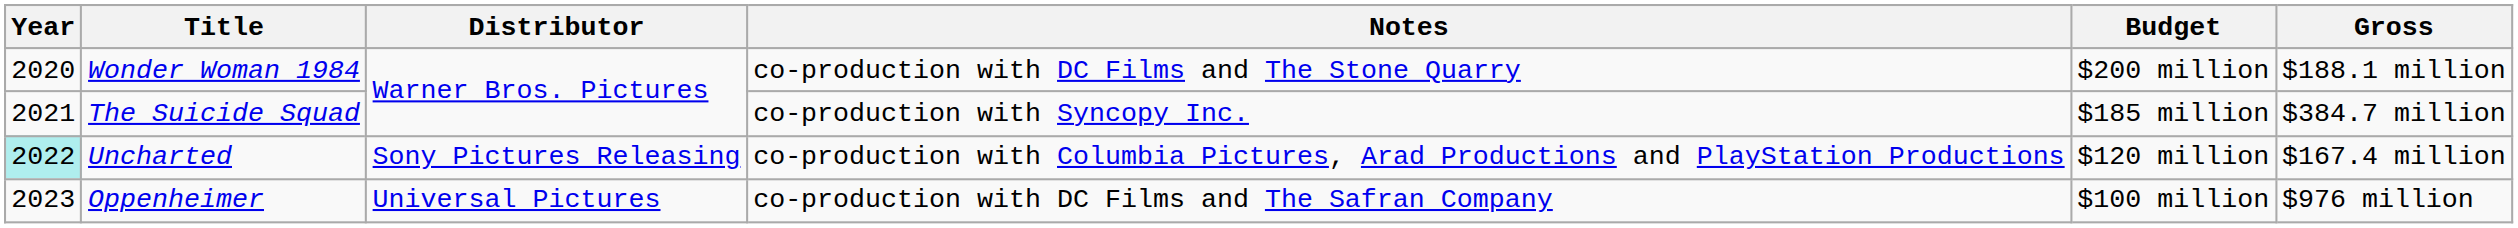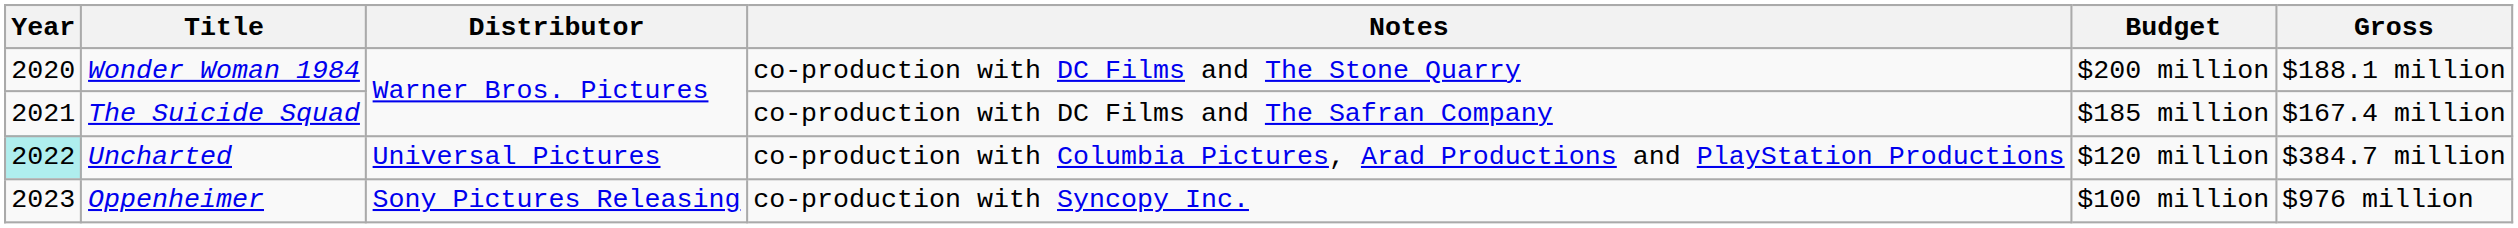The Suicide Squad | Notes: co-production with Syncopy Inc. -> co-production with DC Films and The Safran Company
The Suicide Squad | Gross: $384.7 million -> $167.4 million
Uncharted | Distributor: Sony Pictures Releasing -> Universal Pictures
Uncharted | Gross: $167.4 million -> $384.7 million
Oppenheimer | Distributor: Universal Pictures -> Sony Pictures Releasing
Oppenheimer | Notes: co-production with DC Films and The Safran Company -> co-production with Syncopy Inc.
